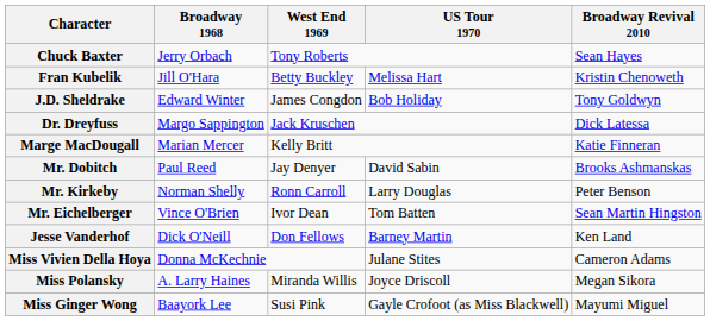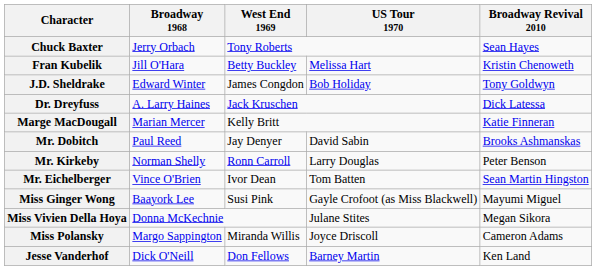Dr. Dreyfuss | Broadway 1968: Margo Sappington -> A. Larry Haines
rows swapped: Jesse Vanderhof <-> Miss Ginger Wong
Miss Vivien Della Hoya | Broadway Revival 2010: Cameron Adams -> Megan Sikora
Miss Polansky | Broadway 1968: A. Larry Haines -> Margo Sappington
Miss Polansky | Broadway Revival 2010: Megan Sikora -> Cameron Adams
